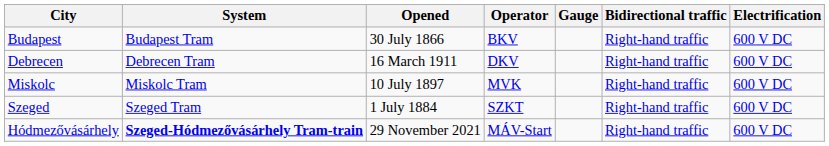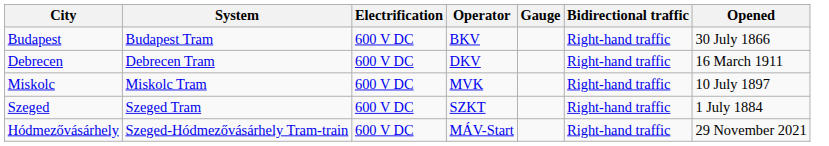columns swapped: Electrification <-> Opened
Hódmezővásárhely | System: bold -> normal
